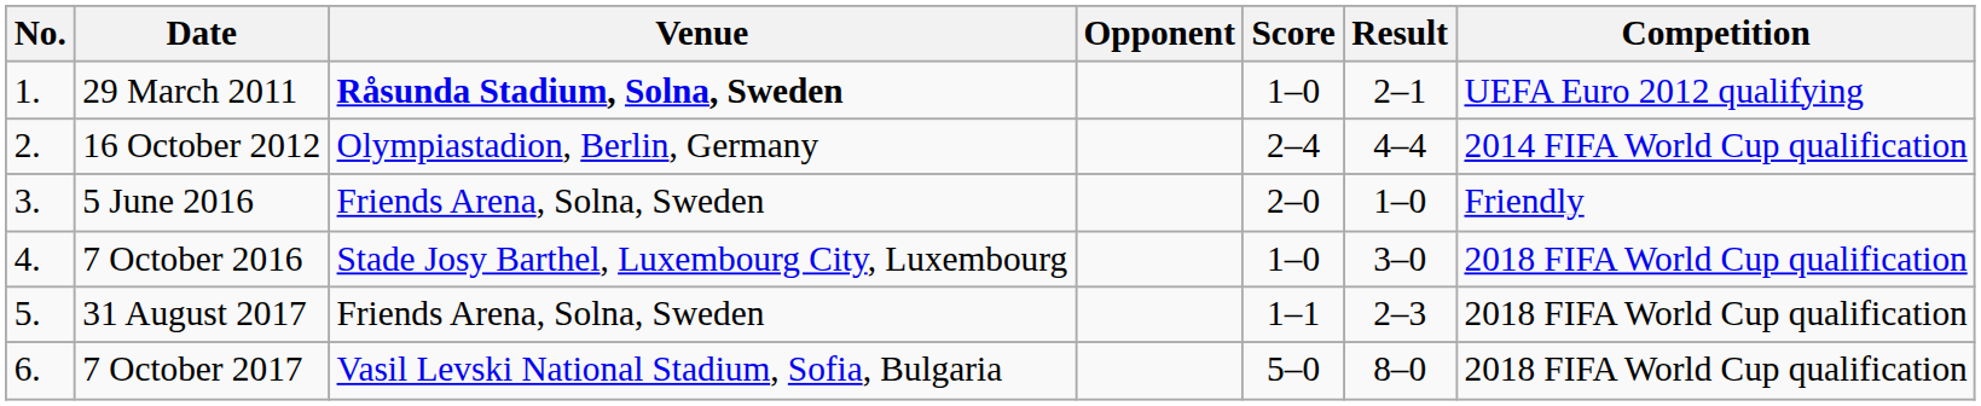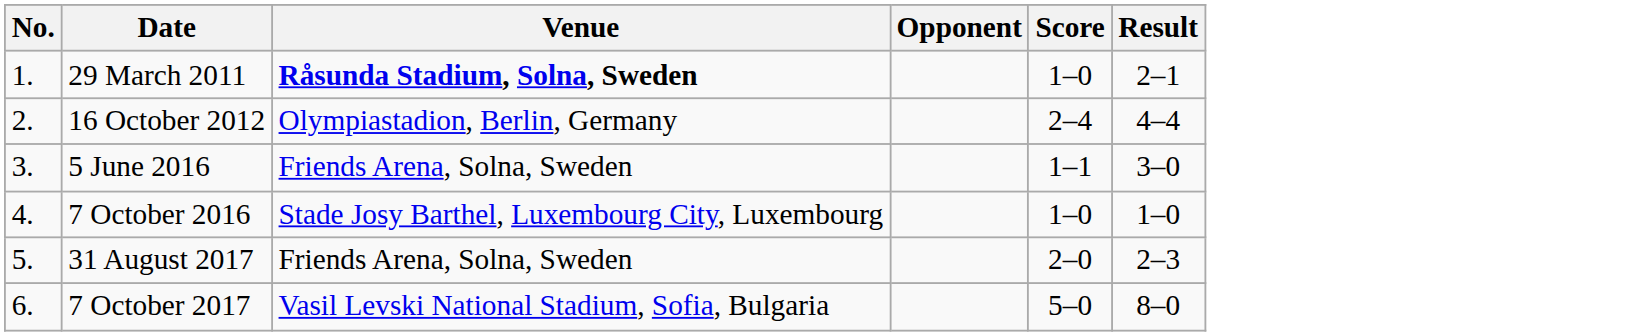- column: Competition | UEFA Euro 2012 qualifying | 2014 FIFA World Cup qualification | Friendly | 2018 FIFA World Cup qualification | 2018 FIFA World Cup qualification | 2018 FIFA World Cup qualification
5 June 2016 | Score: 2–0 -> 1–1
5 June 2016 | Result: 1–0 -> 3–0
7 October 2016 | Result: 3–0 -> 1–0
31 August 2017 | Score: 1–1 -> 2–0
